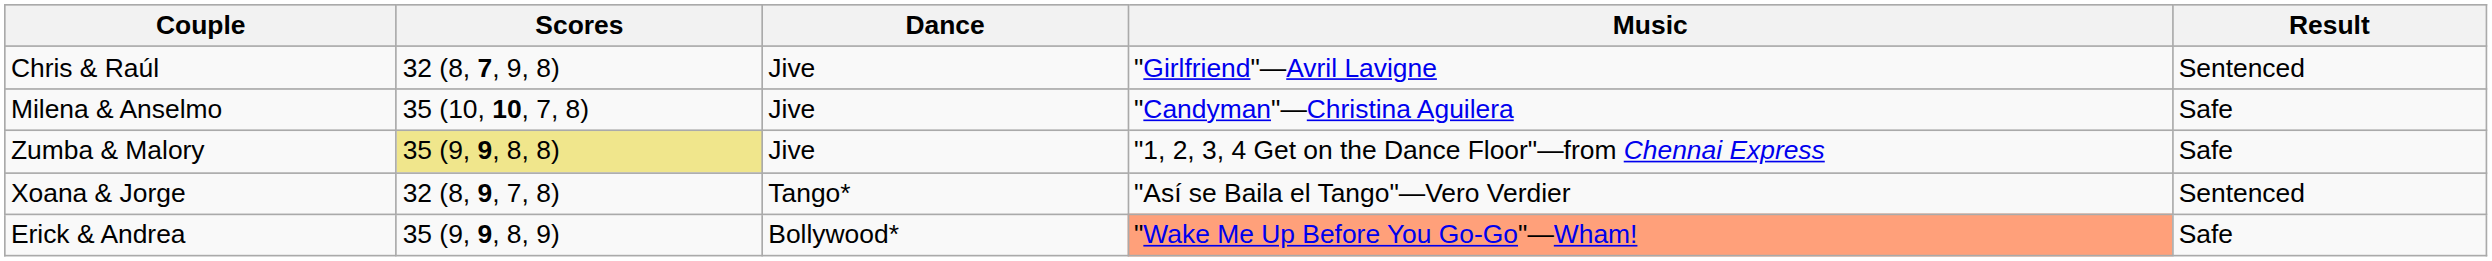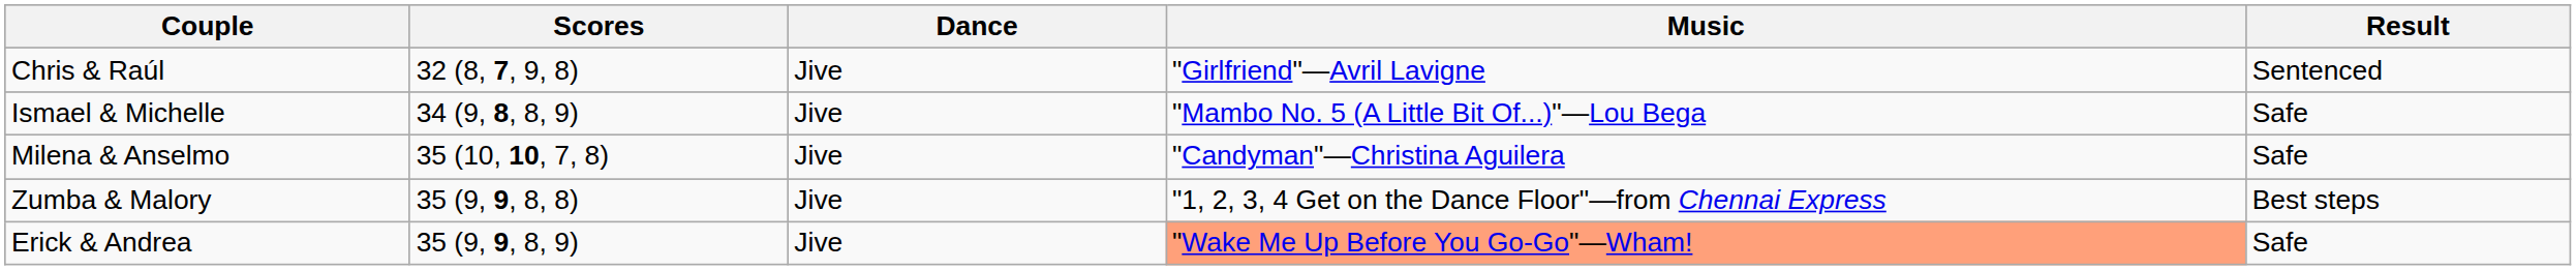+ row: Ismael & Michelle | 34 (9, 8, 8, 9) | Jive | "Mambo No. 5 (A Little Bit Of...)"—Lou Bega | Safe
Zumba & Malory | Scores: khaki background -> no background
Zumba & Malory | Result: Safe -> Best steps
- row: Xoana & Jorge | 32 (8, 9, 7, 8) | Tango* | "Así se Baila el Tango"—Vero Verdier | Sentenced
Erick & Andrea | Dance: Bollywood* -> Jive
